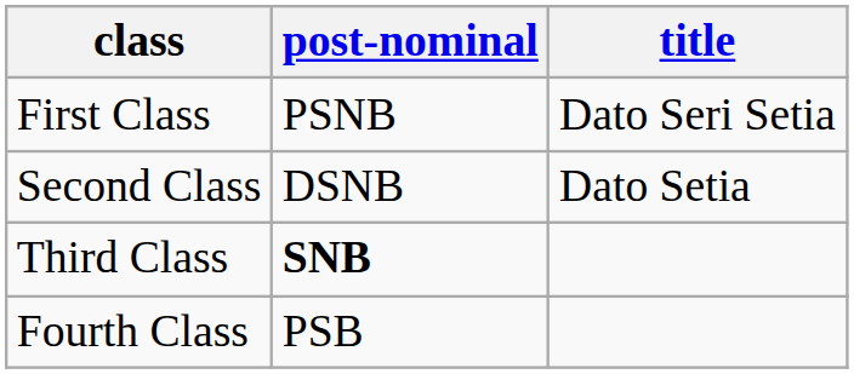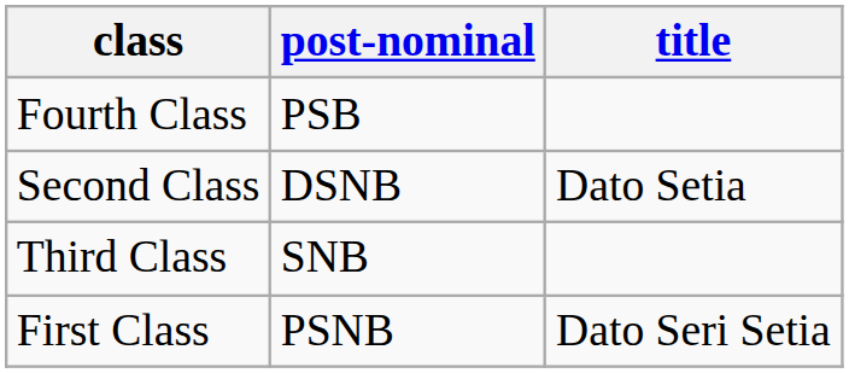rows swapped: First Class <-> Fourth Class
Third Class | post-nominal: bold -> normal
